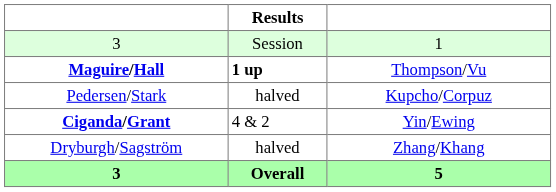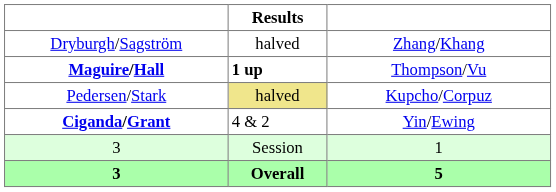rows swapped: Dryburgh/Sagström <-> 3 / 1
Pedersen/Stark | Results: no background -> khaki background
